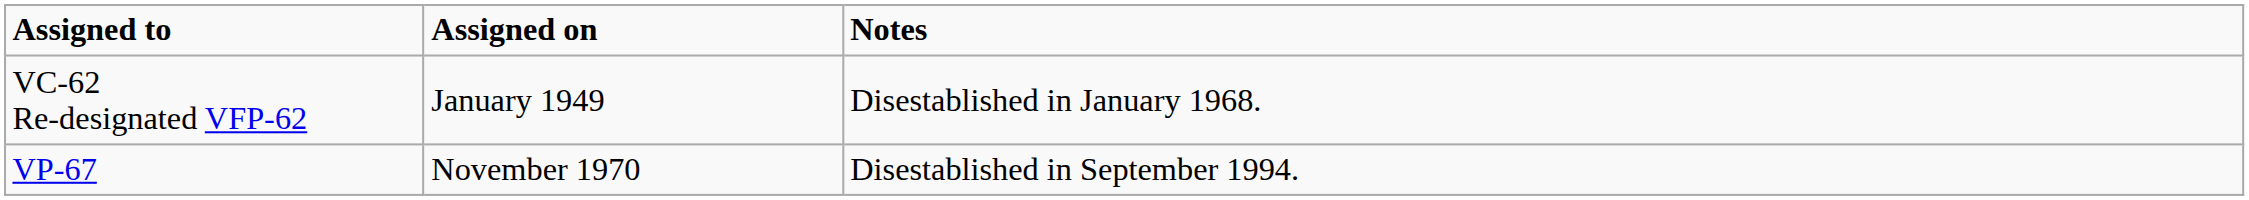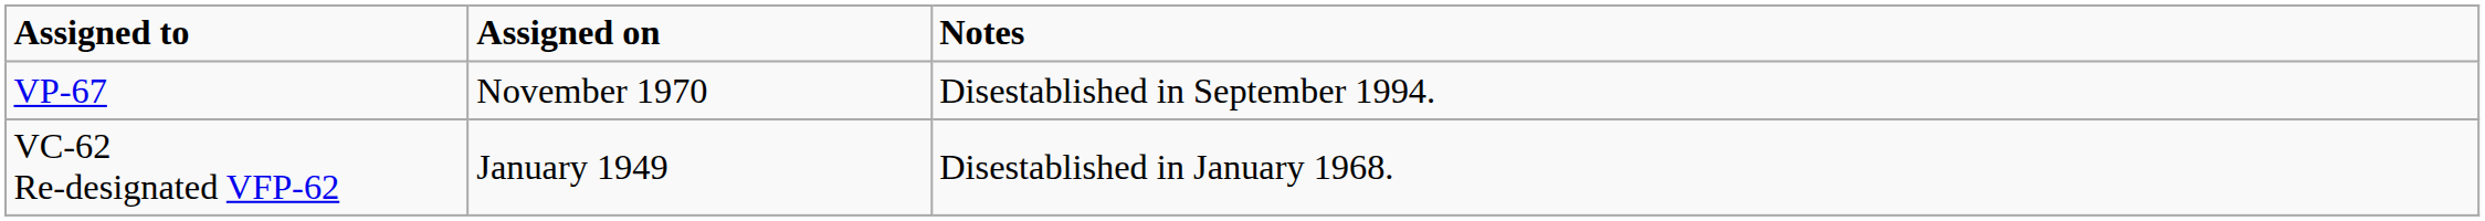rows swapped: VC-62 Re-designated VFP-62 <-> VP-67
